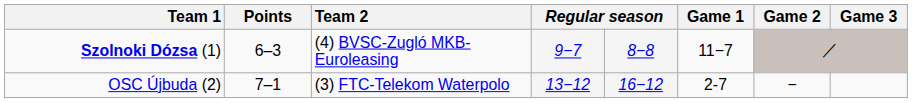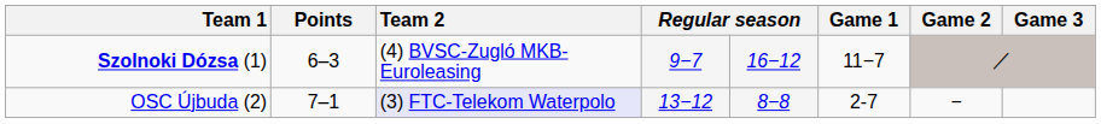Szolnoki Dózsa (1) | column 5: 8−8 -> 16−12
OSC Újbuda (2) | Team 2: no background -> lavender background
OSC Újbuda (2) | column 5: 16−12 -> 8−8
